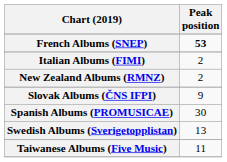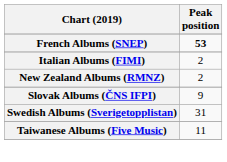- row: Spanish Albums (PROMUSICAE) | 30
Swedish Albums (Sverigetopplistan) | Peak position: 13 -> 31
